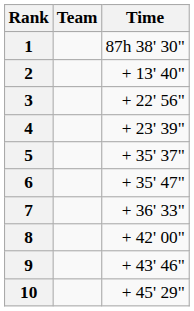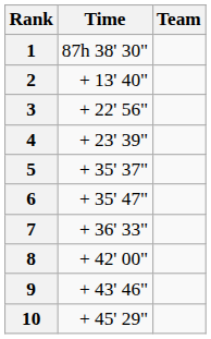columns swapped: Team <-> Time
